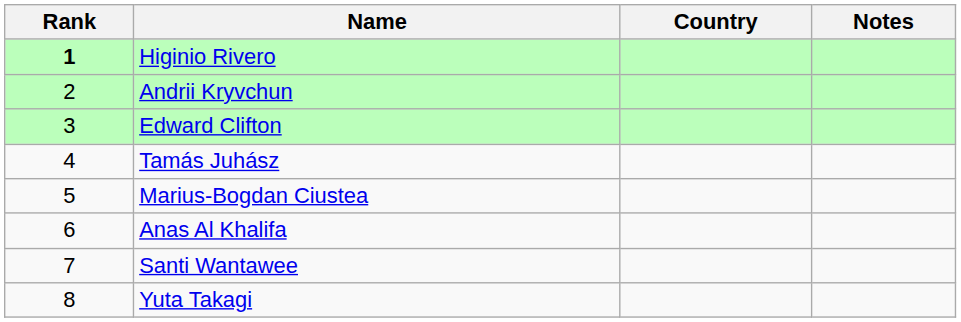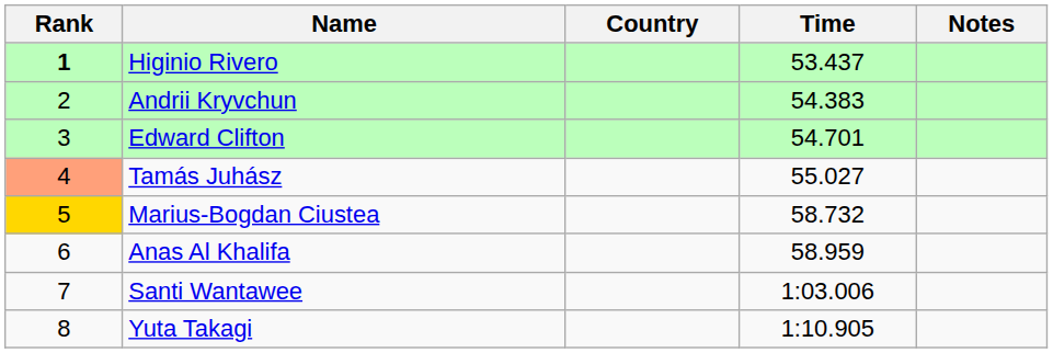+ column: Time | 53.437 | 54.383 | 54.701 | 55.027 | 58.732 | 58.959 | 1:03.006 | 1:10.905
Tamás Juhász | Rank: no background -> lightsalmon background
Marius-Bogdan Ciustea | Rank: no background -> gold background
